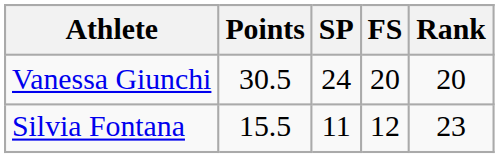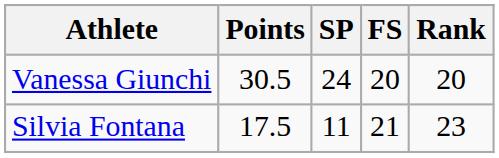Silvia Fontana | Points: 15.5 -> 17.5
Silvia Fontana | FS: 12 -> 21
